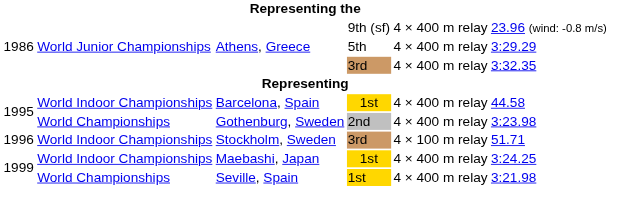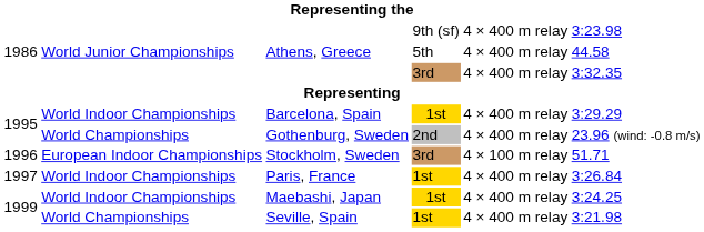Athens, Greece / 9th (sf) | column 6: 23.96 (wind: -0.8 m/s) -> 3:23.98
Athens, Greece / 5th | column 6: 3:29.29 -> 44.58
Barcelona, Spain | column 6: 44.58 -> 3:29.29
Gothenburg, Sweden | column 6: 3:23.98 -> 23.96 (wind: -0.8 m/s)
Stockholm, Sweden | column 2: World Indoor Championships -> European Indoor Championships
+ row: 1997 | World Indoor Championships | Paris, France | 1st | 4 × 400 m relay | 3:26.84
